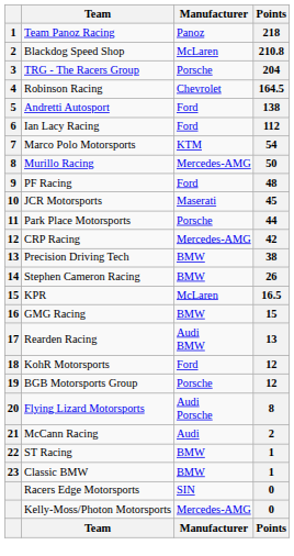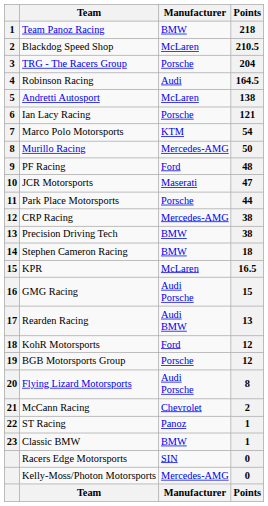Team Panoz Racing | Manufacturer: Panoz -> BMW
Blackdog Speed Shop | Points: 210.8 -> 210.5
Robinson Racing | Manufacturer: Chevrolet -> Audi
Andretti Autosport | Manufacturer: Ford -> McLaren
Ian Lacy Racing | Manufacturer: Ford -> Porsche
Ian Lacy Racing | Points: 112 -> 121
JCR Motorsports | Points: 45 -> 47
CRP Racing | Points: 42 -> 38
Stephen Cameron Racing | Points: 26 -> 18
GMG Racing | Manufacturer: BMW -> Audi Porsche
McCann Racing | Manufacturer: Audi -> Chevrolet
ST Racing | Manufacturer: BMW -> Panoz
